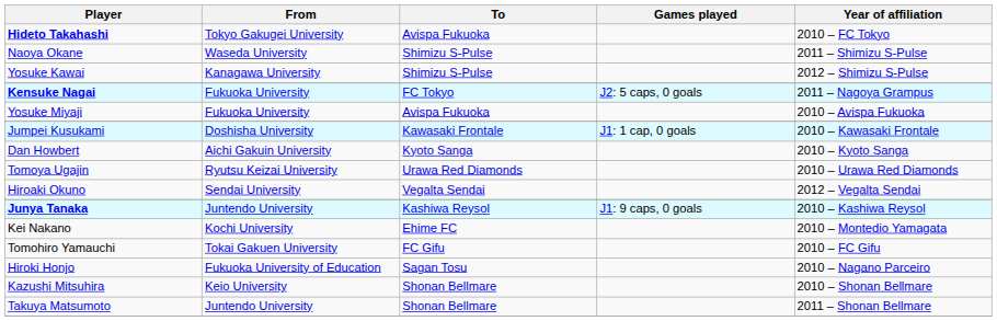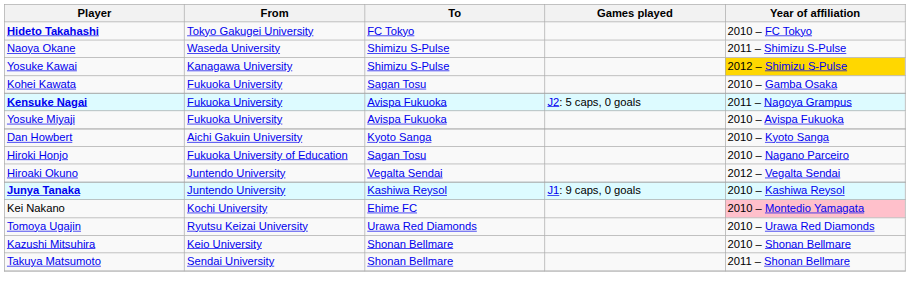Hideto Takahashi | To: Avispa Fukuoka -> FC Tokyo
Yosuke Kawai | Year of affiliation: no background -> gold background
+ row: Kohei Kawata | Fukuoka University | Sagan Tosu | 2010 – Gamba Osaka
Kensuke Nagai | To: FC Tokyo -> Avispa Fukuoka
- row: Jumpei Kusukami | Doshisha University | Kawasaki Frontale | J1: 1 cap, 0 goals | 2010 – Kawasaki Frontale
rows swapped: Hiroki Honjo <-> Tomoya Ugajin
Hiroaki Okuno | From: Sendai University -> Juntendo University
Kei Nakano | Year of affiliation: no background -> pink background
- row: Tomohiro Yamauchi | Tokai Gakuen University | FC Gifu | 2010 – FC Gifu
Takuya Matsumoto | From: Juntendo University -> Sendai University
